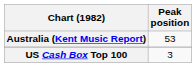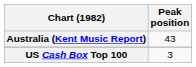Australia (Kent Music Report) | Peak position: 53 -> 43
